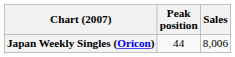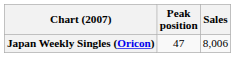Japan Weekly Singles (Oricon) | Peak position: 44 -> 47
